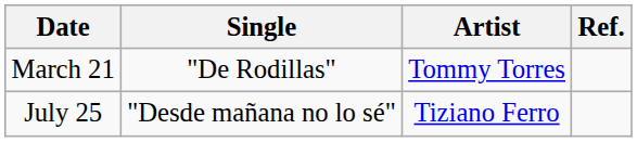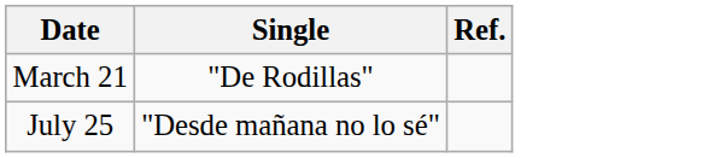- column: Artist | Tommy Torres | Tiziano Ferro
